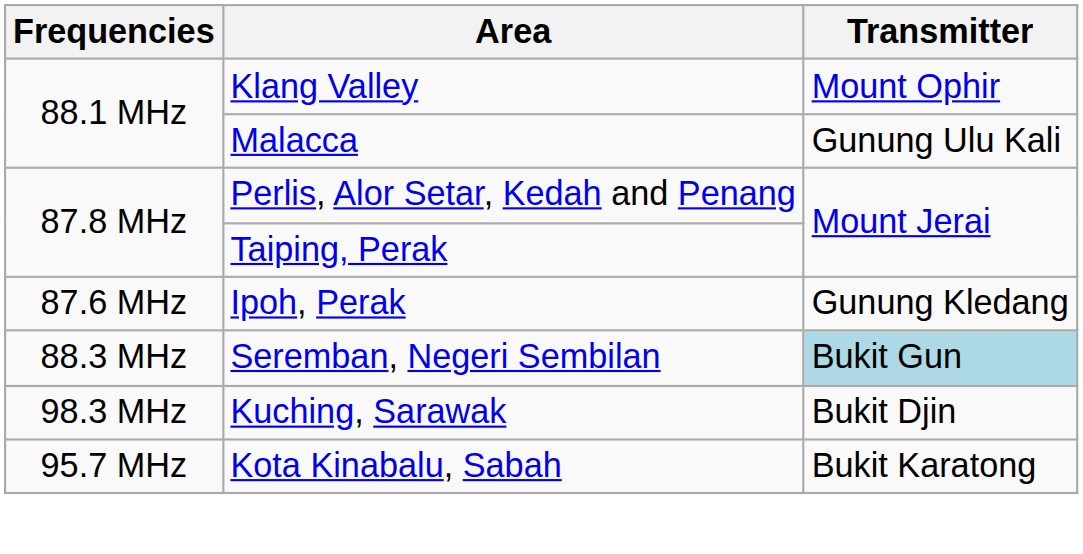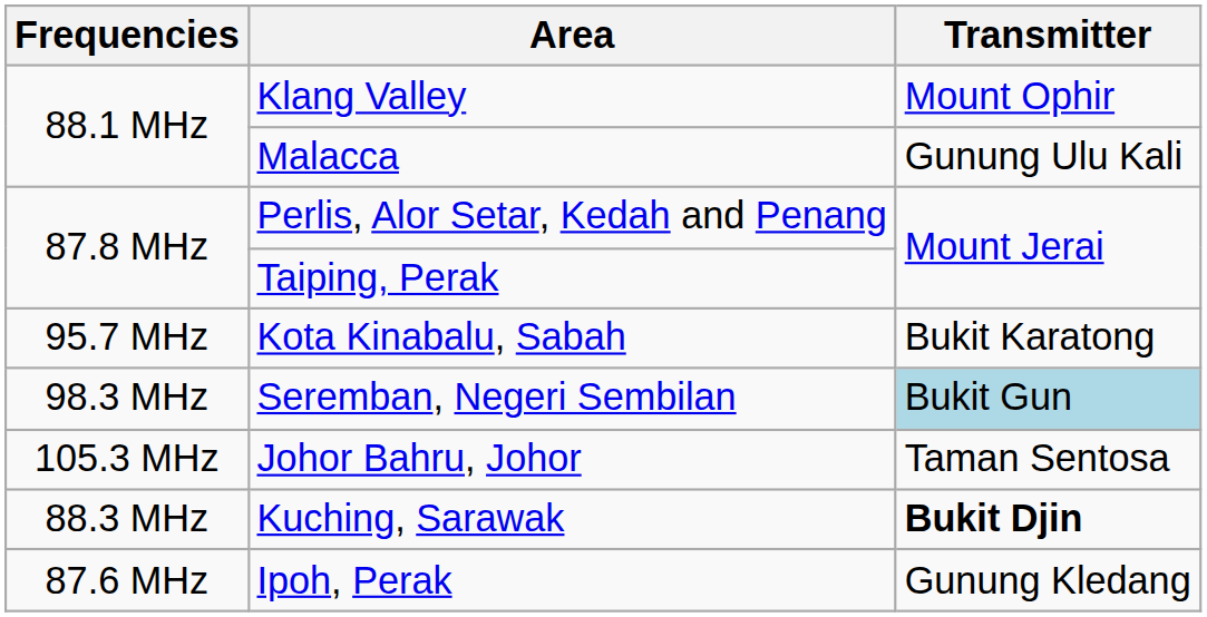rows swapped: Ipoh, Perak <-> Kota Kinabalu, Sabah
Seremban, Negeri Sembilan | Frequencies: 88.3 MHz -> 98.3 MHz
+ row: 105.3 MHz | Johor Bahru, Johor | Taman Sentosa
Kuching, Sarawak | Frequencies: 98.3 MHz -> 88.3 MHz
Kuching, Sarawak | Transmitter: normal -> bold
